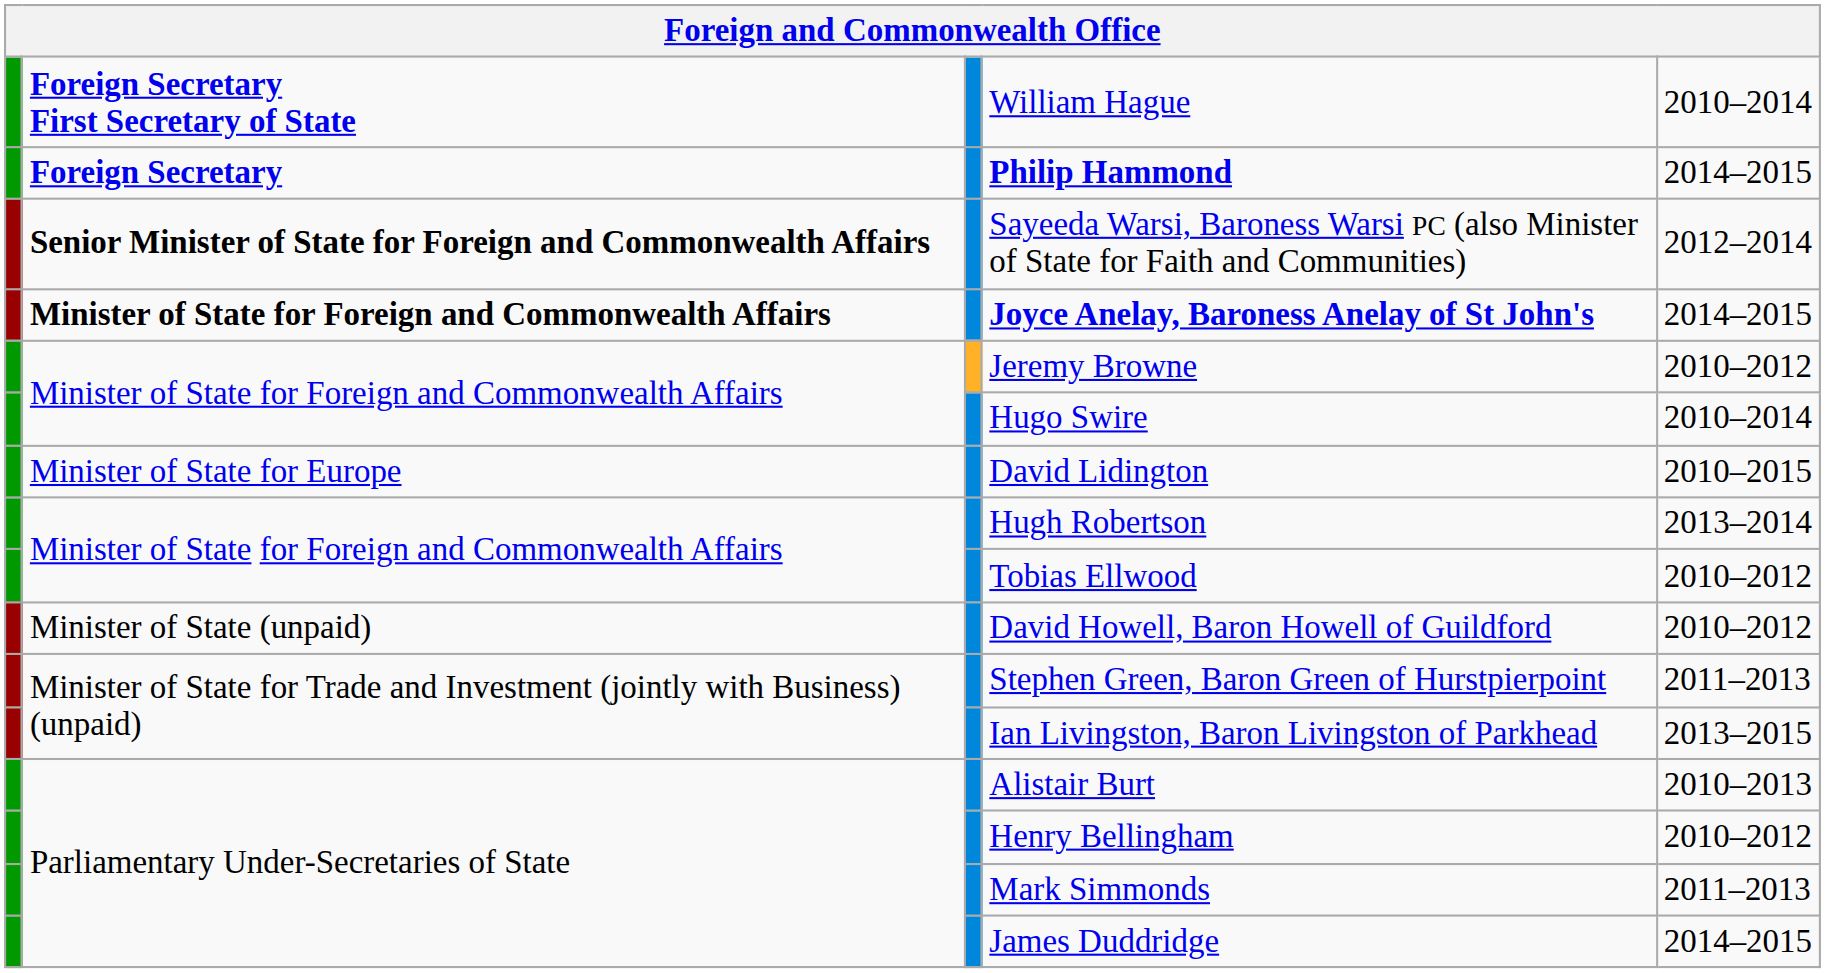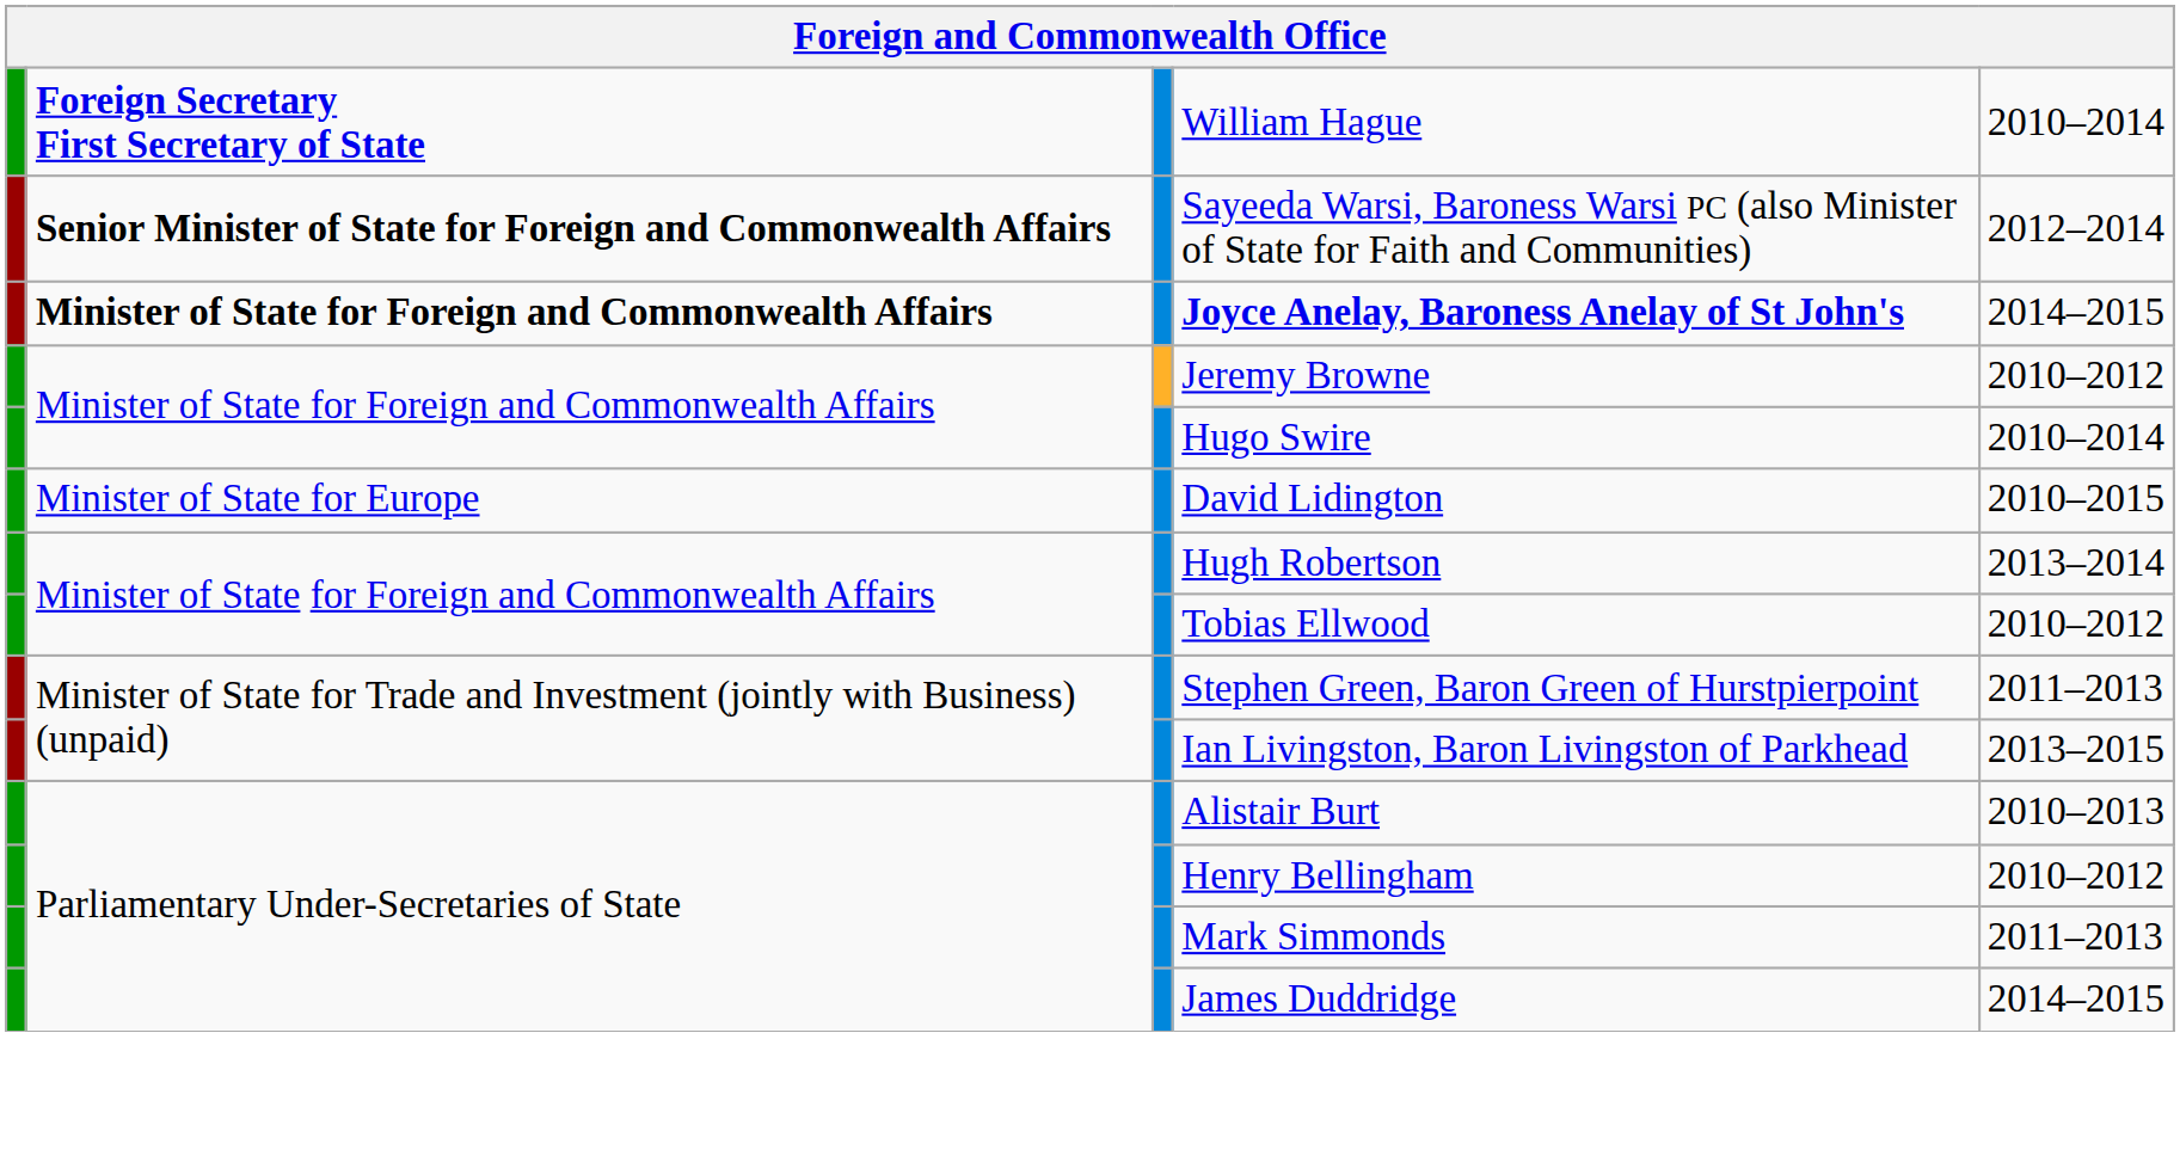- row: Foreign Secretary | Philip Hammond | 2014–2015
- row: Minister of State (unpaid) | David Howell, Baron Howell of Guildford | 2010–2012
